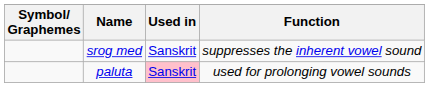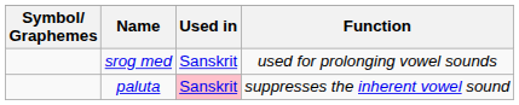srog med | Function: suppresses the inherent vowel sound -> used for prolonging vowel sounds
paluta | Function: used for prolonging vowel sounds -> suppresses the inherent vowel sound
